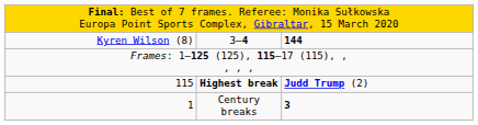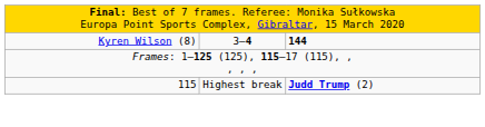115 | column 2: bold -> normal
- row: 1 | Century breaks | 3
